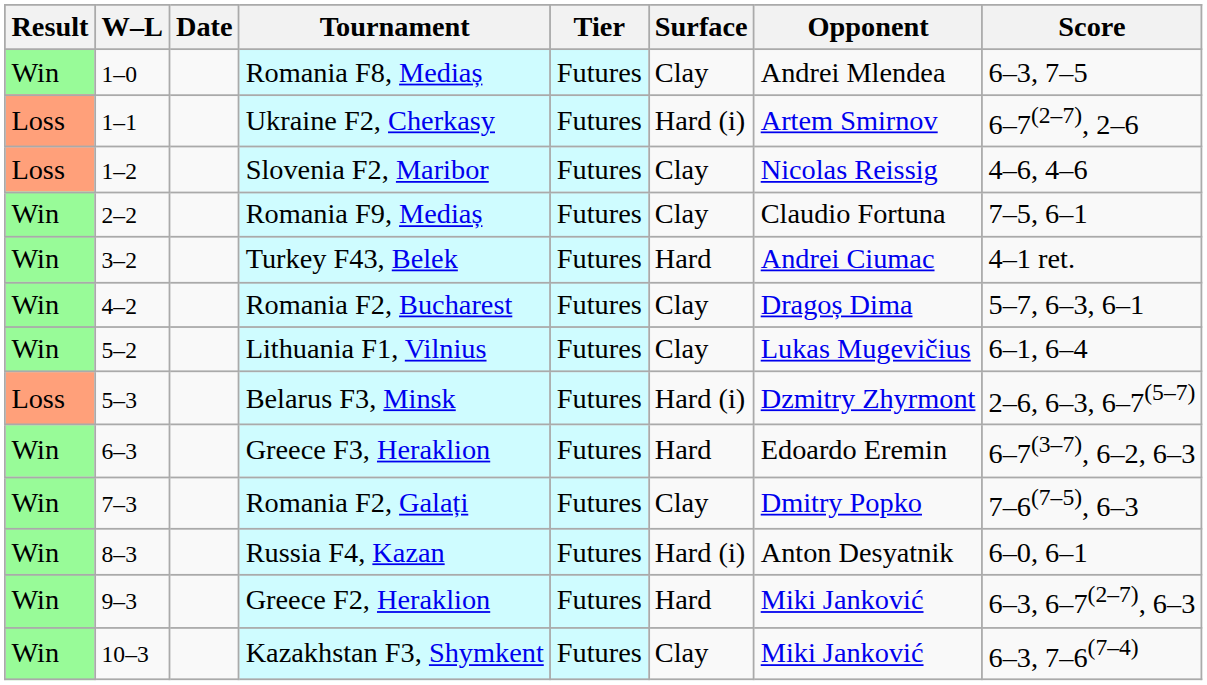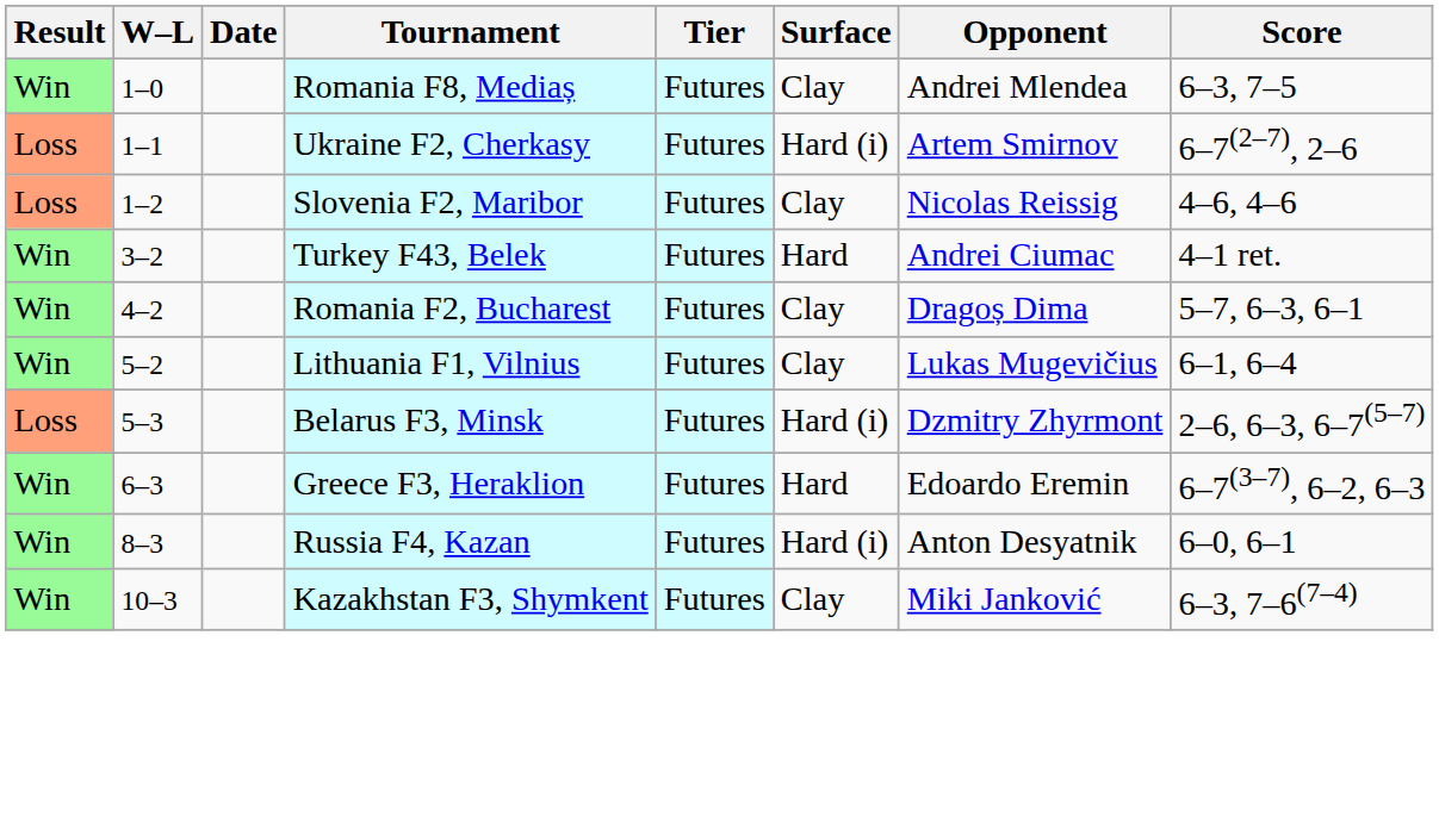- row: Win | 2–2 | Romania F9, Mediaș | Futures | Clay | Claudio Fortuna | 7–5, 6–1
- row: Win | 7–3 | Romania F2, Galați | Futures | Clay | Dmitry Popko | 7–6(7–5), 6–3
- row: Win | 9–3 | Greece F2, Heraklion | Futures | Hard | Miki Janković | 6–3, 6–7(2–7), 6–3
